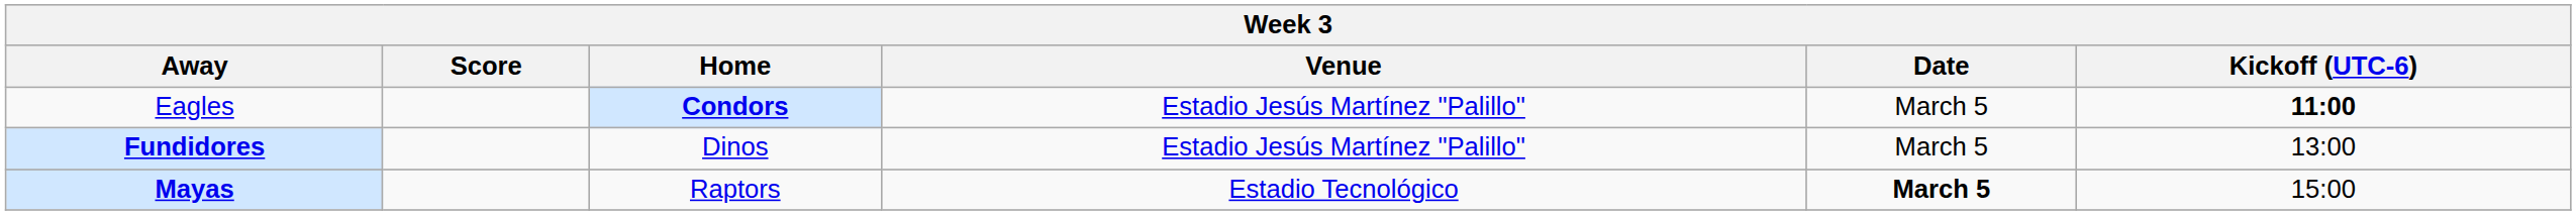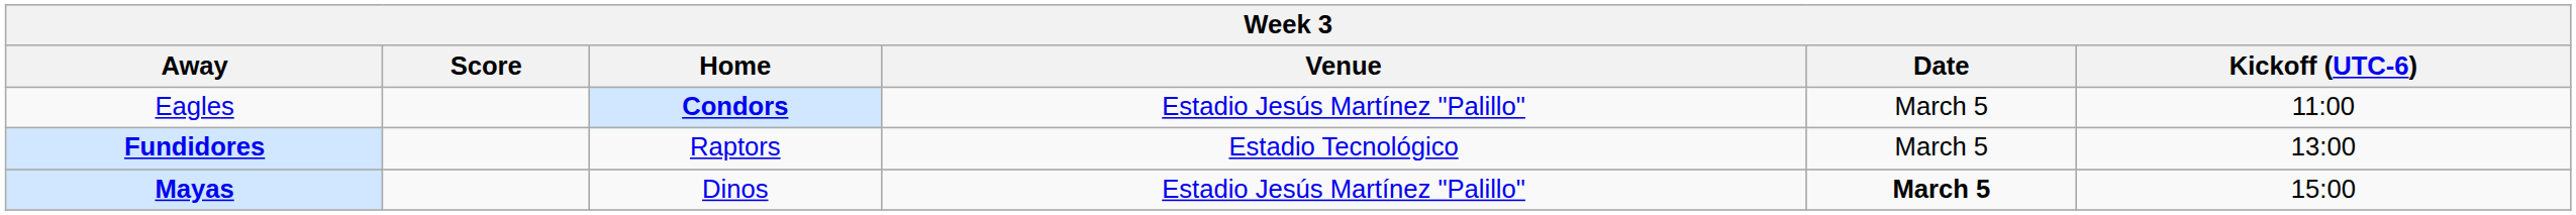Eagles | Kickoff (UTC-6): bold -> normal
Fundidores | Home: Dinos -> Raptors
Fundidores | Venue: Estadio Jesús Martínez "Palillo" -> Estadio Tecnológico
Mayas | Home: Raptors -> Dinos
Mayas | Venue: Estadio Tecnológico -> Estadio Jesús Martínez "Palillo"
